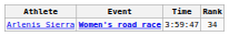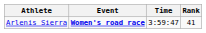Arlenis Sierra | Rank: 34 -> 41
